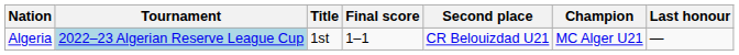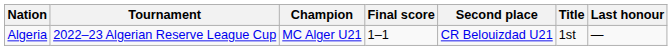columns swapped: Champion <-> Title
Algeria | Tournament: lightblue background -> no background
